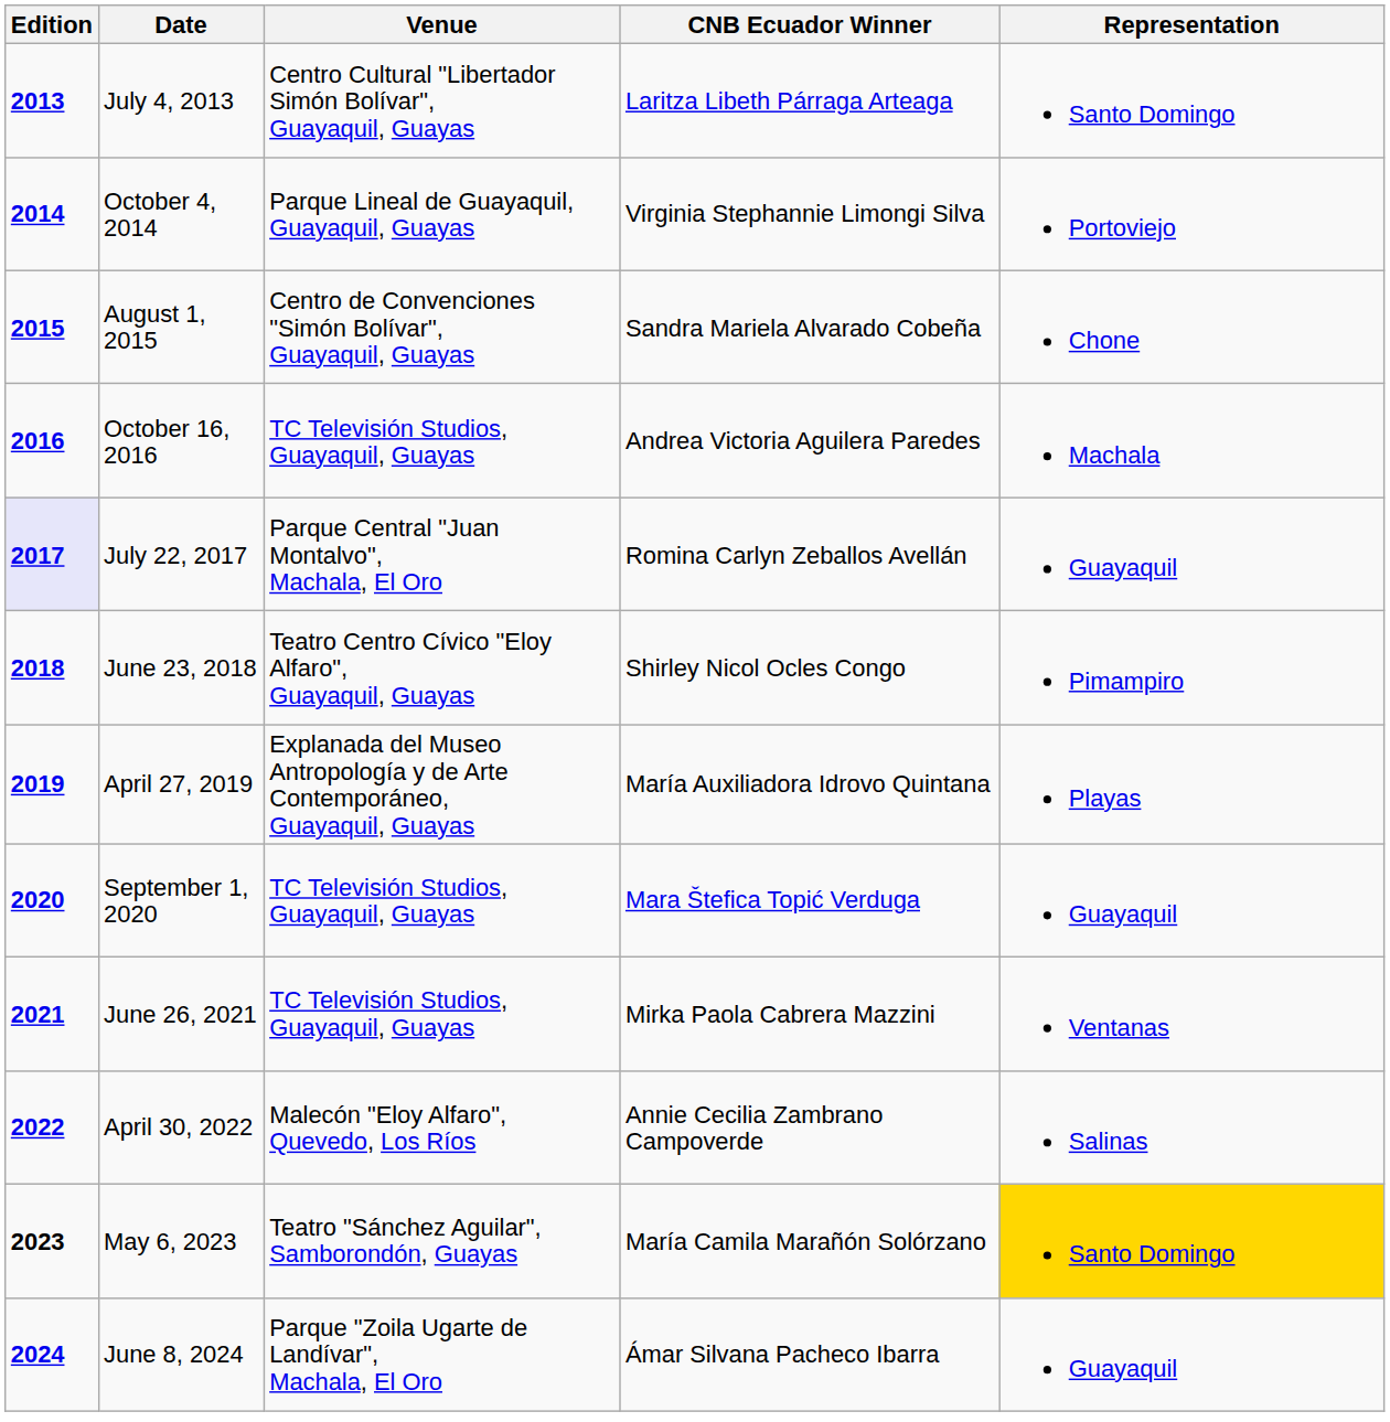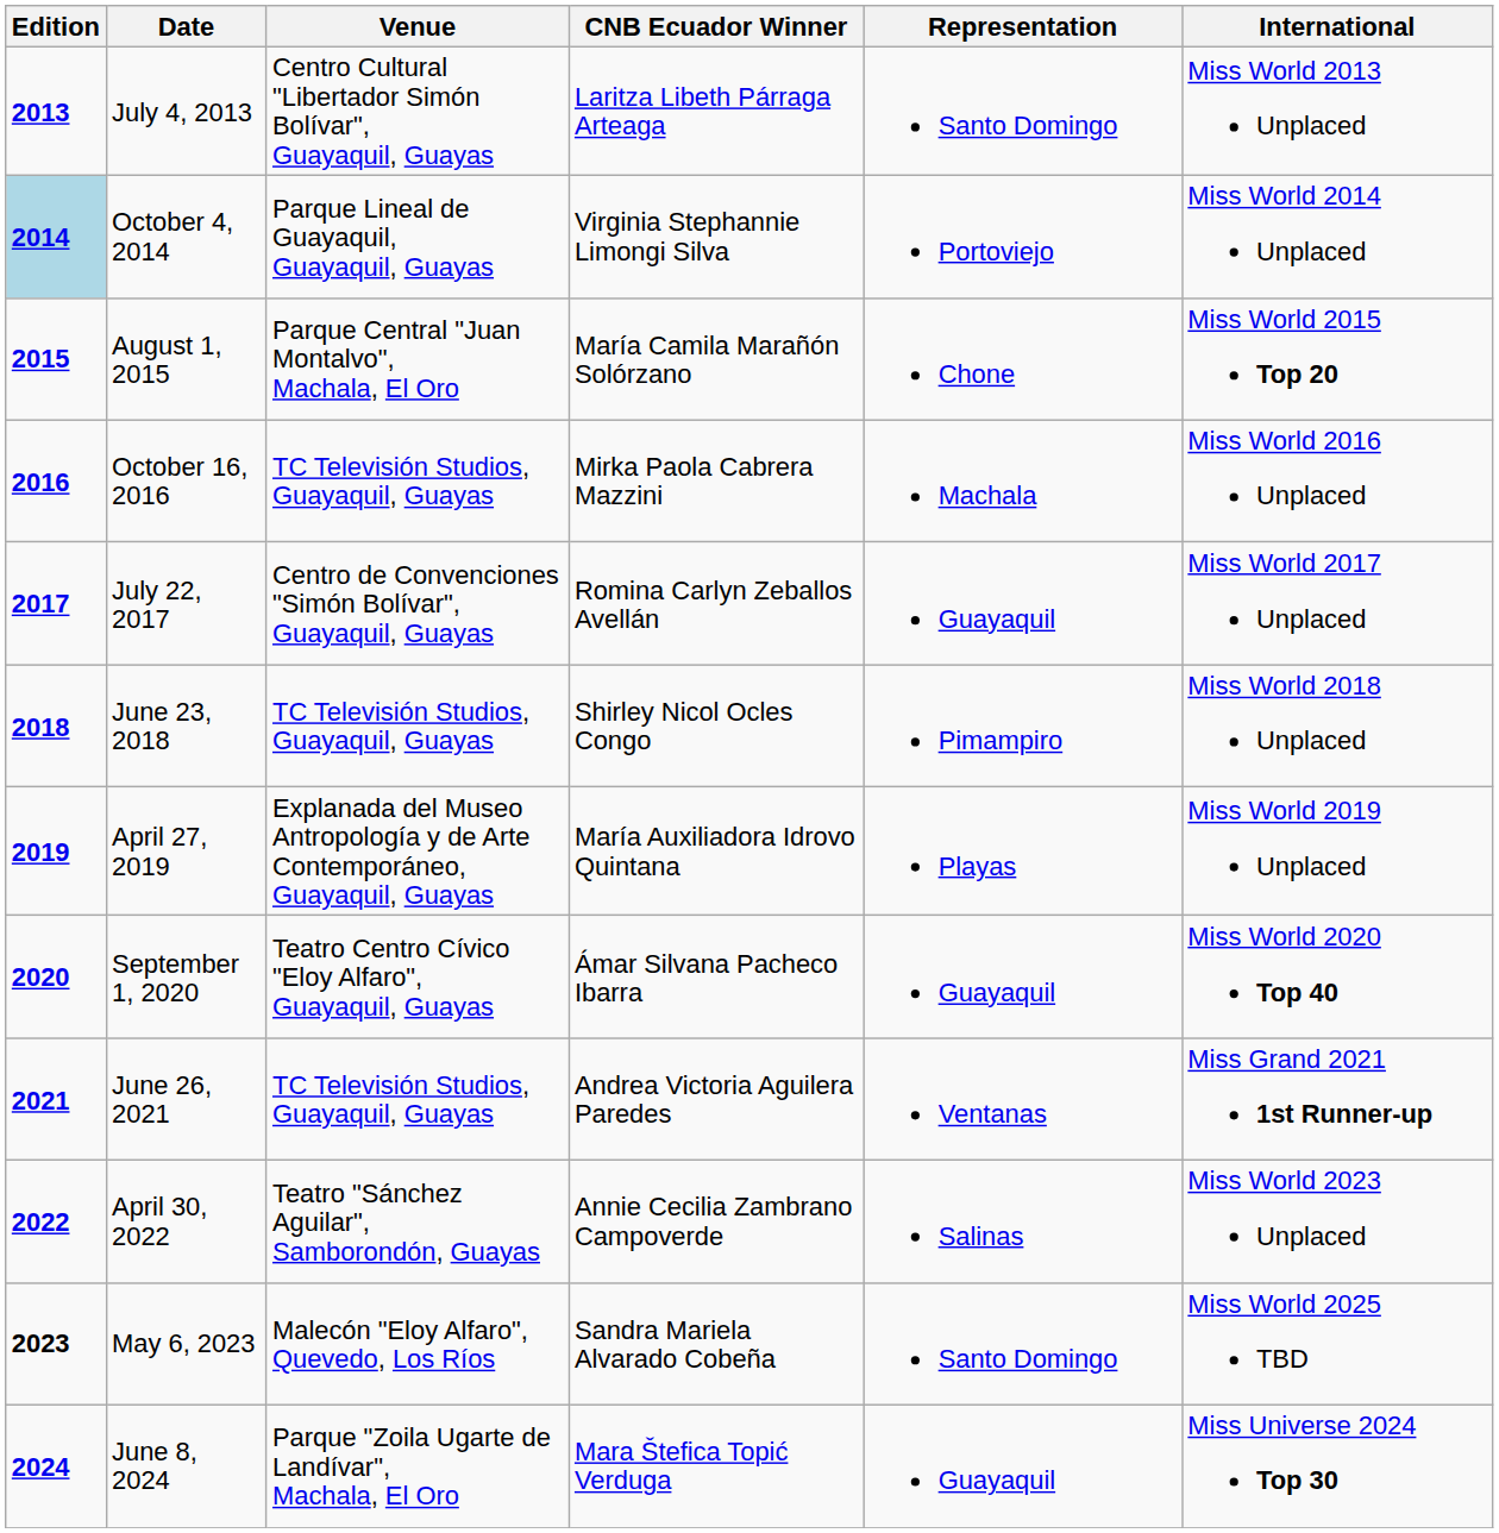+ column: International | Miss World 2013 Unplaced | Miss World 2014 Unplaced | Miss World 2015 Top 20 | Miss World 2016 Unplaced | Miss World 2017 Unplaced | Miss World 2018 Unplaced | Miss World 2019 Unplaced | Miss World 2020 Top 40 | Miss Grand 2021 1st Runner-up | Miss World 2023 Unplaced | Miss World 2025 TBD | Miss Universe 2024 Top 30
October 4, 2014 | Edition: no background -> lightblue background
August 1, 2015 | Venue: Centro de Convenciones "Simón Bolívar", Guayaquil, Guayas -> Parque Central "Juan Montalvo", Machala, El Oro
August 1, 2015 | CNB Ecuador Winner: Sandra Mariela Alvarado Cobeña -> María Camila Marañón Solórzano
October 16, 2016 | CNB Ecuador Winner: Andrea Victoria Aguilera Paredes -> Mirka Paola Cabrera Mazzini
July 22, 2017 | Edition: lavender background -> no background
July 22, 2017 | Venue: Parque Central "Juan Montalvo", Machala, El Oro -> Centro de Convenciones "Simón Bolívar", Guayaquil, Guayas
June 23, 2018 | Venue: Teatro Centro Cívico "Eloy Alfaro", Guayaquil, Guayas -> TC Televisión Studios, Guayaquil, Guayas
September 1, 2020 | Venue: TC Televisión Studios, Guayaquil, Guayas -> Teatro Centro Cívico "Eloy Alfaro", Guayaquil, Guayas
September 1, 2020 | CNB Ecuador Winner: Mara Štefica Topić Verduga -> Ámar Silvana Pacheco Ibarra
June 26, 2021 | CNB Ecuador Winner: Mirka Paola Cabrera Mazzini -> Andrea Victoria Aguilera Paredes
April 30, 2022 | Venue: Malecón "Eloy Alfaro", Quevedo, Los Ríos -> Teatro "Sánchez Aguilar", Samborondón, Guayas
May 6, 2023 | Venue: Teatro "Sánchez Aguilar", Samborondón, Guayas -> Malecón "Eloy Alfaro", Quevedo, Los Ríos
May 6, 2023 | CNB Ecuador Winner: María Camila Marañón Solórzano -> Sandra Mariela Alvarado Cobeña
May 6, 2023 | Representation: gold background -> no background
June 8, 2024 | CNB Ecuador Winner: Ámar Silvana Pacheco Ibarra -> Mara Štefica Topić Verduga
